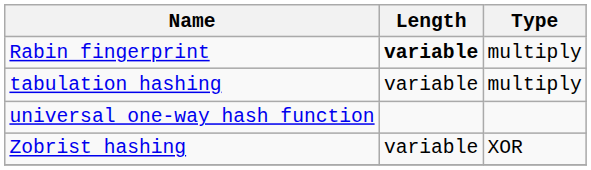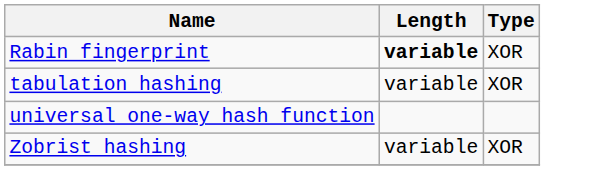Rabin fingerprint | Type: multiply -> XOR
tabulation hashing | Type: multiply -> XOR
